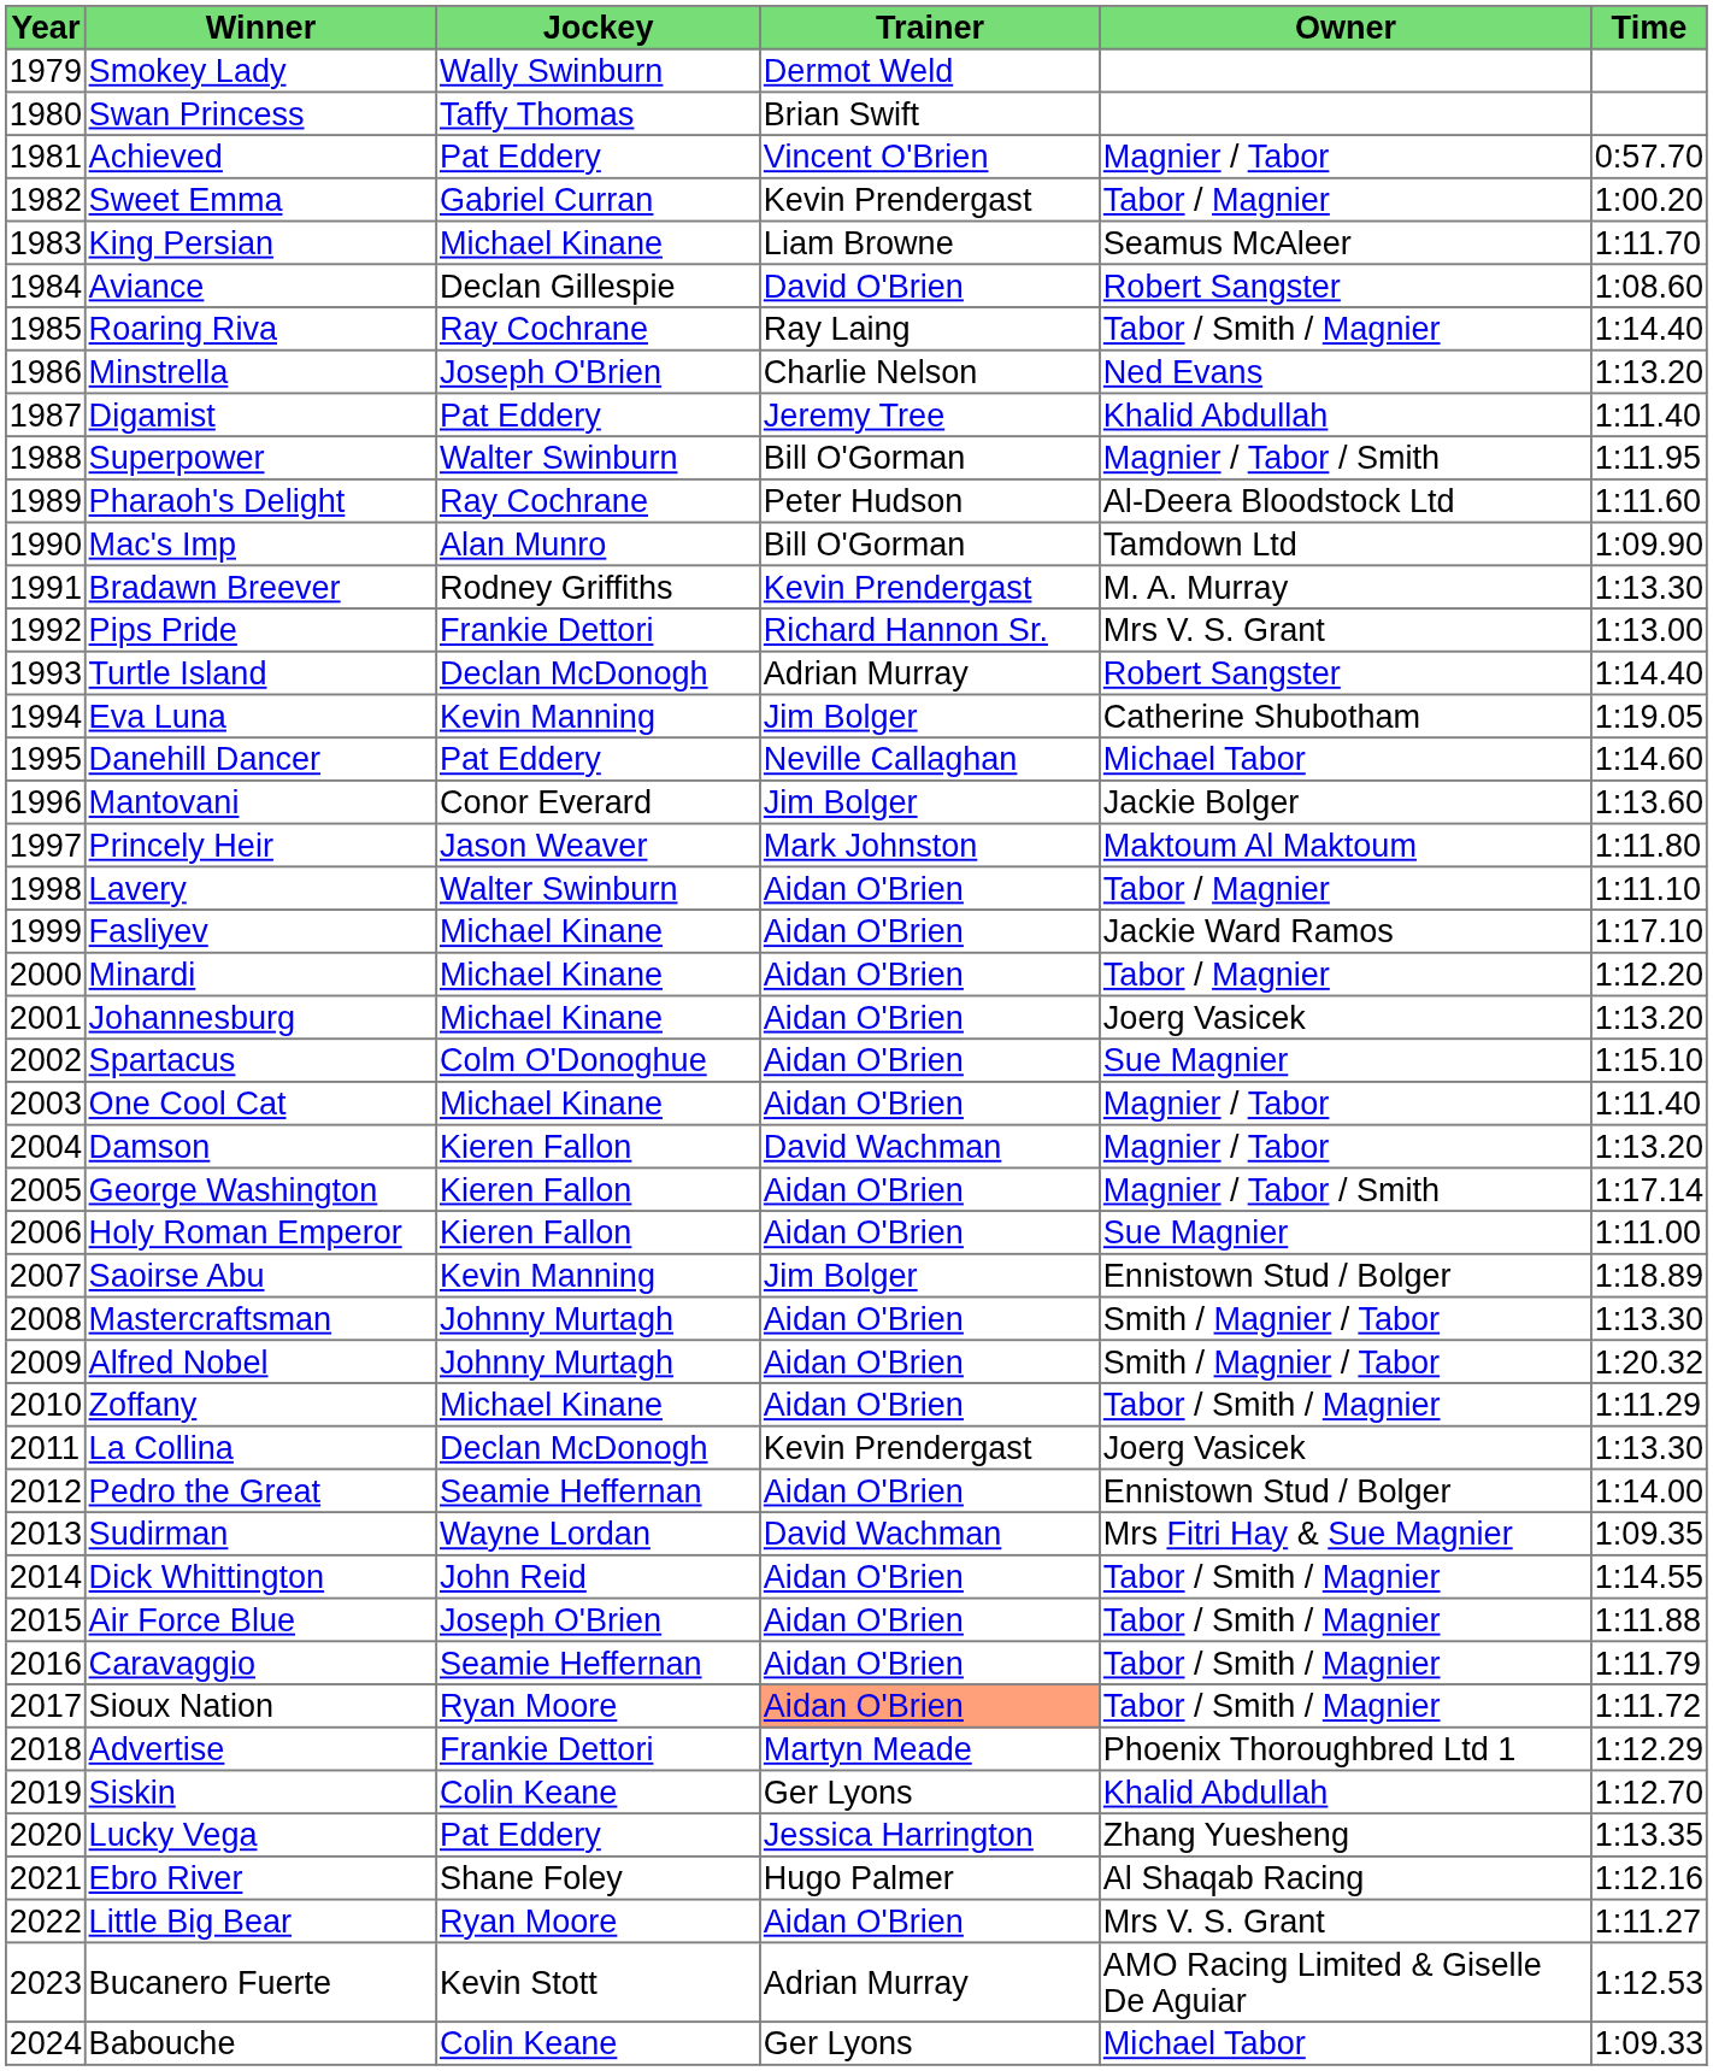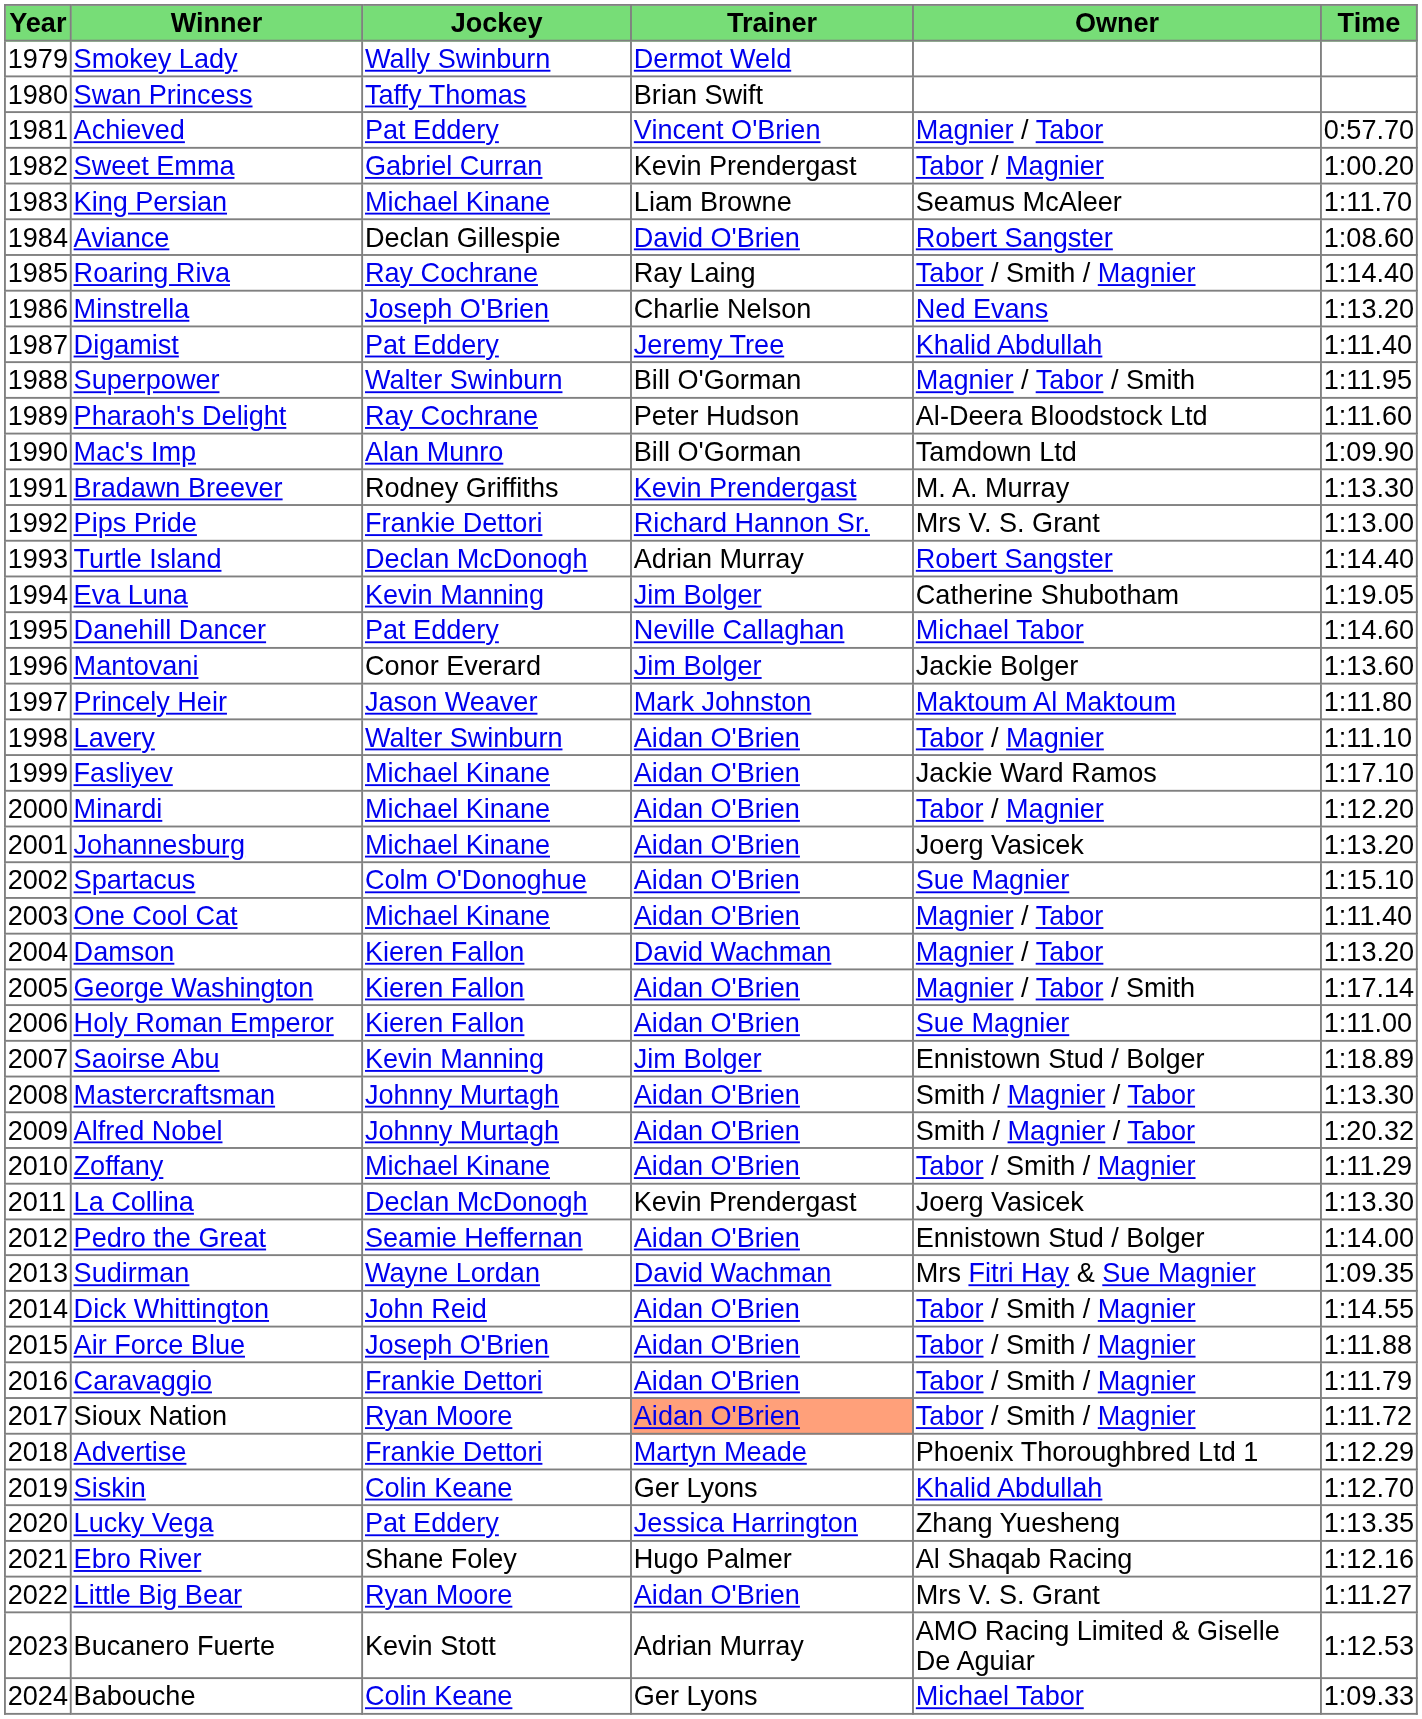Caravaggio | Jockey: Seamie Heffernan -> Frankie Dettori
